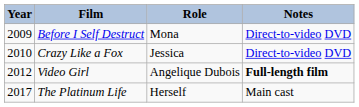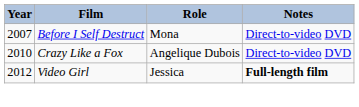Before I Self Destruct | Year: 2009 -> 2007
Crazy Like a Fox | Role: Jessica -> Angelique Dubois
Video Girl | Role: Angelique Dubois -> Jessica
- row: 2017 | The Platinum Life | Herself | Main cast
